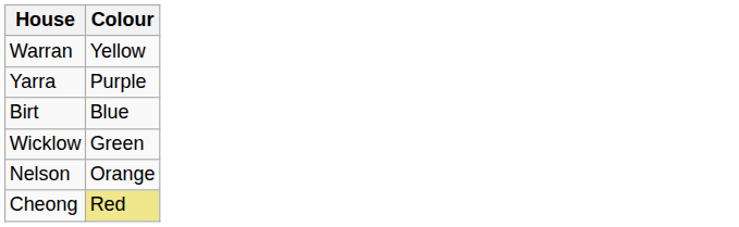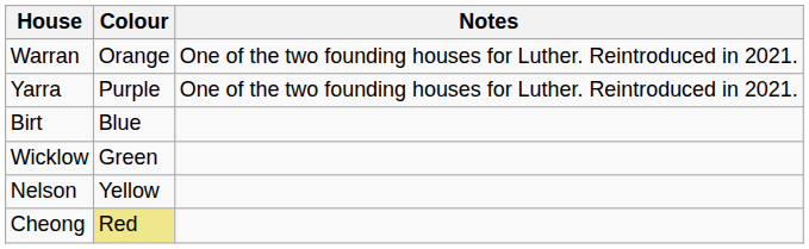+ column: Notes | One of the two founding houses for Luther. Reintroduced in 2021. | One of the two founding houses for Luther. Reintroduced in 2021.
Warran | Colour: Yellow -> Orange
Nelson | Colour: Orange -> Yellow
